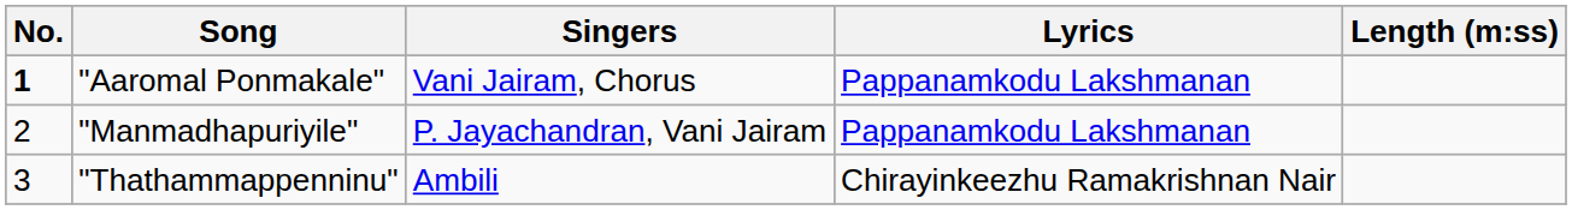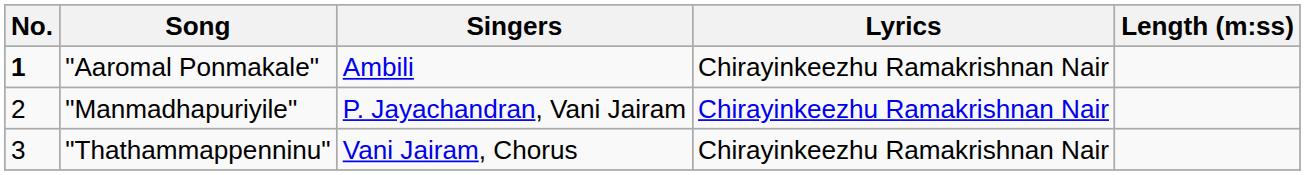"Aaromal Ponmakale" | Singers: Vani Jairam, Chorus -> Ambili
"Aaromal Ponmakale" | Lyrics: Pappanamkodu Lakshmanan -> Chirayinkeezhu Ramakrishnan Nair
"Manmadhapuriyile" | Lyrics: Pappanamkodu Lakshmanan -> Chirayinkeezhu Ramakrishnan Nair
"Thathammappenninu" | Singers: Ambili -> Vani Jairam, Chorus
